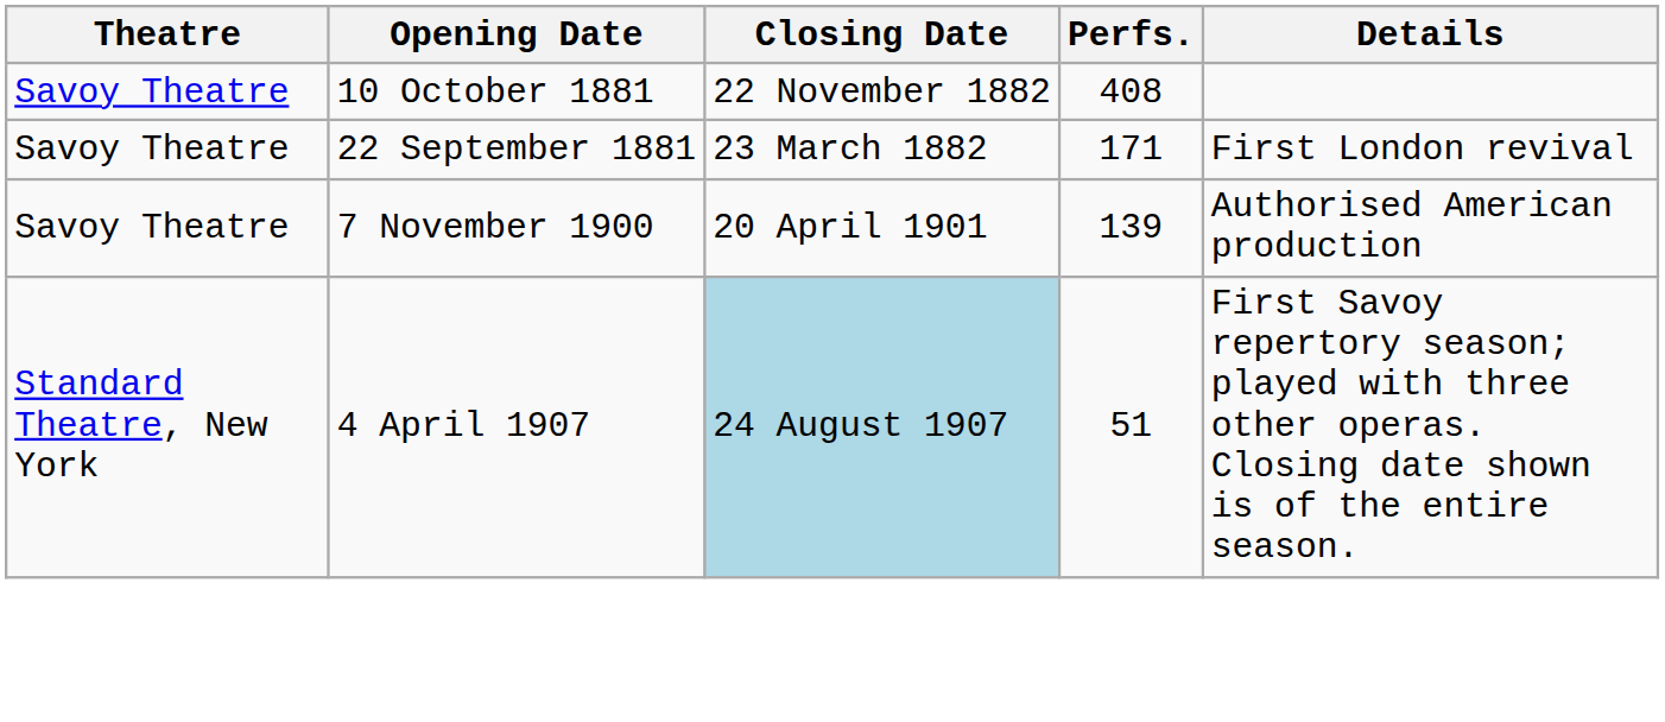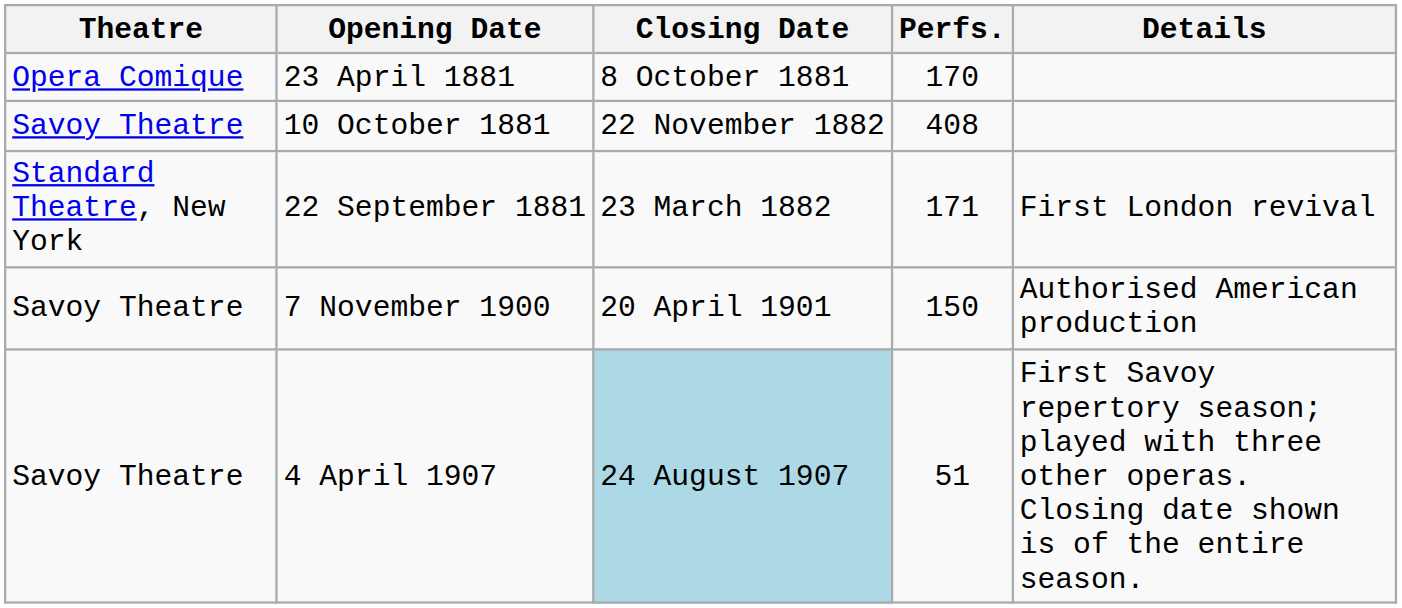+ row: Opera Comique | 23 April 1881 | 8 October 1881 | 170
22 September 1881 | Theatre: Savoy Theatre -> Standard Theatre, New York
7 November 1900 | Perfs.: 139 -> 150
4 April 1907 | Theatre: Standard Theatre, New York -> Savoy Theatre
